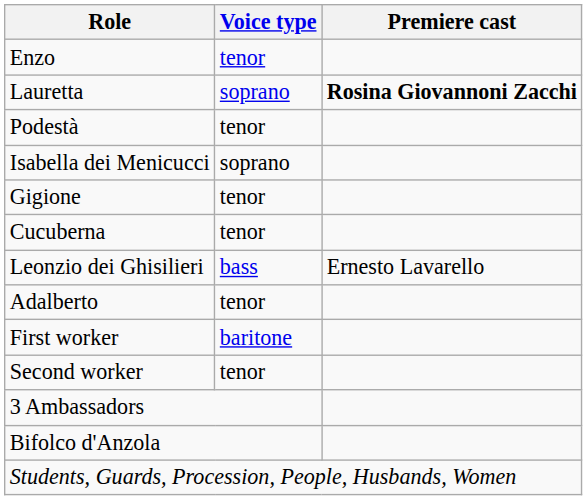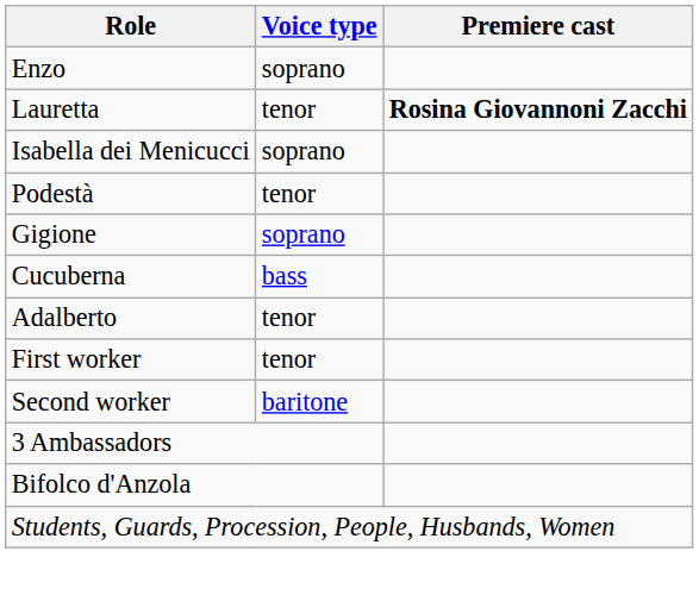Enzo | Voice type: tenor -> soprano
Lauretta | Voice type: soprano -> tenor
rows swapped: Isabella dei Menicucci <-> Podestà
Gigione | Voice type: tenor -> soprano
Cucuberna | Voice type: tenor -> bass
- row: Leonzio dei Ghisilieri | bass | Ernesto Lavarello
First worker | Voice type: baritone -> tenor
Second worker | Voice type: tenor -> baritone
